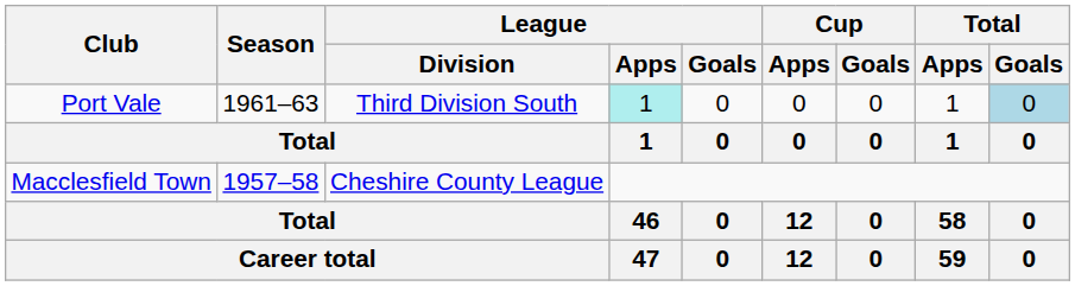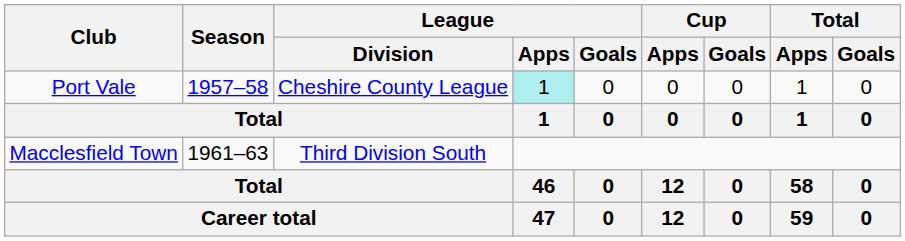Port Vale | Season: 1961–63 -> 1957–58
Port Vale | League / Division: Third Division South -> Cheshire County League
Port Vale | Total / Goals: lightblue background -> no background
Macclesfield Town | Season: 1957–58 -> 1961–63
Macclesfield Town | League / Division: Cheshire County League -> Third Division South
